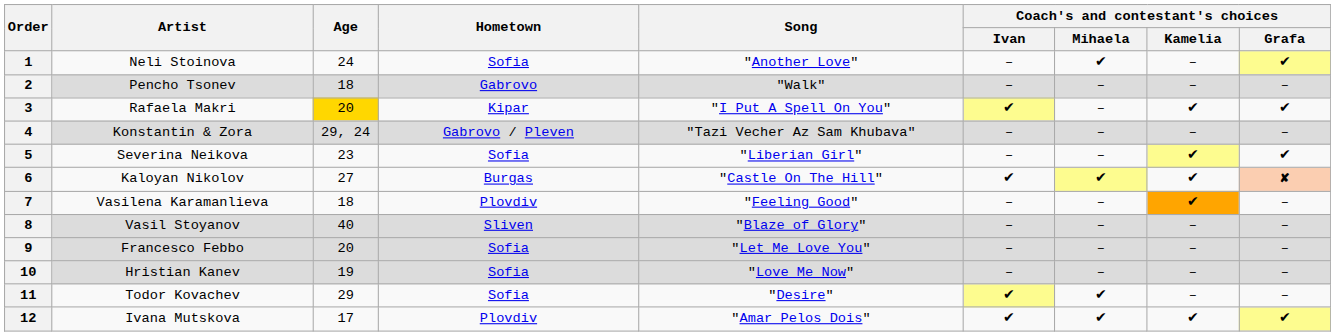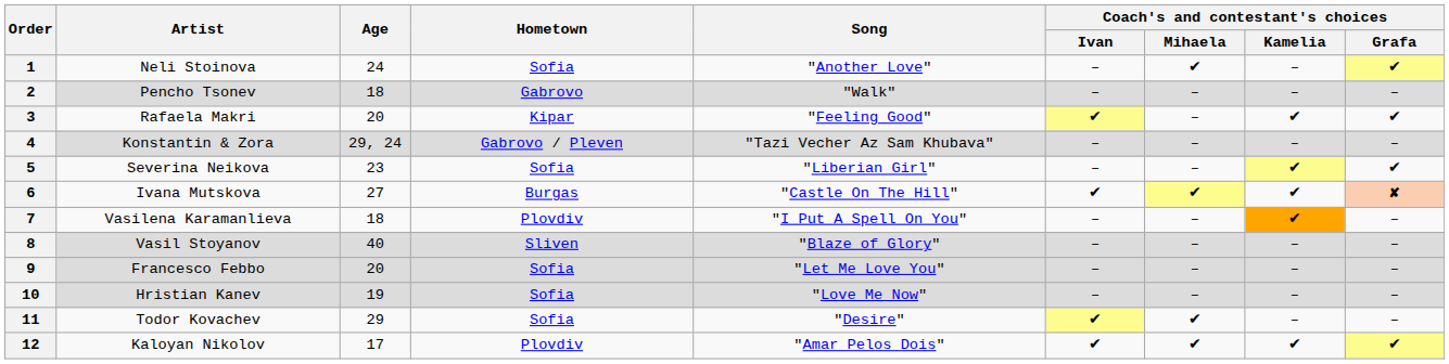3 | Age: gold background -> no background
3 | Song: "I Put A Spell On You" -> "Feeling Good"
6 | Artist: Kaloyan Nikolov -> Ivana Mutskova
7 | Song: "Feeling Good" -> "I Put A Spell On You"
12 | Artist: Ivana Mutskova -> Kaloyan Nikolov
